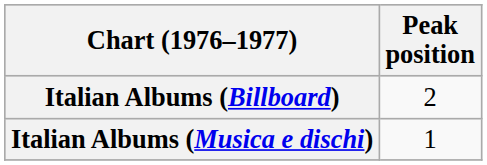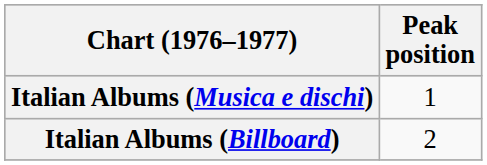rows swapped: Italian Albums (Billboard) <-> Italian Albums (Musica e dischi)
